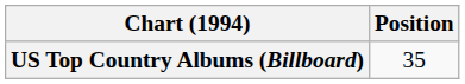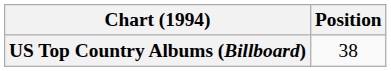US Top Country Albums (Billboard) | Position: 35 -> 38
